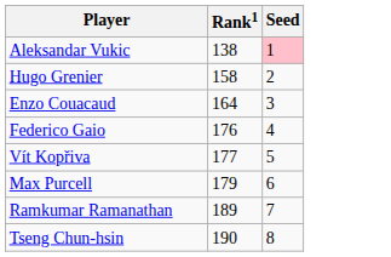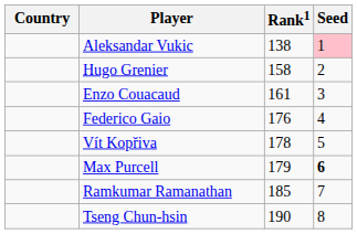+ column: Country
Enzo Couacaud | Rank1: 164 -> 161
Vít Kopřiva | Rank1: 177 -> 178
Max Purcell | Seed: normal -> bold
Ramkumar Ramanathan | Rank1: 189 -> 185
